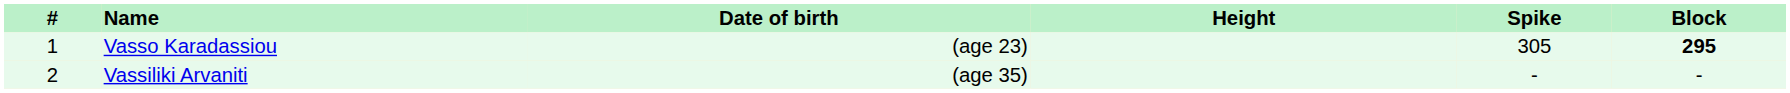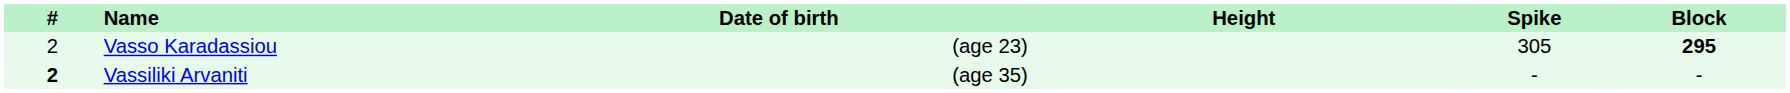Vasso Karadassiou | #: 1 -> 2
Vassiliki Arvaniti | #: normal -> bold
